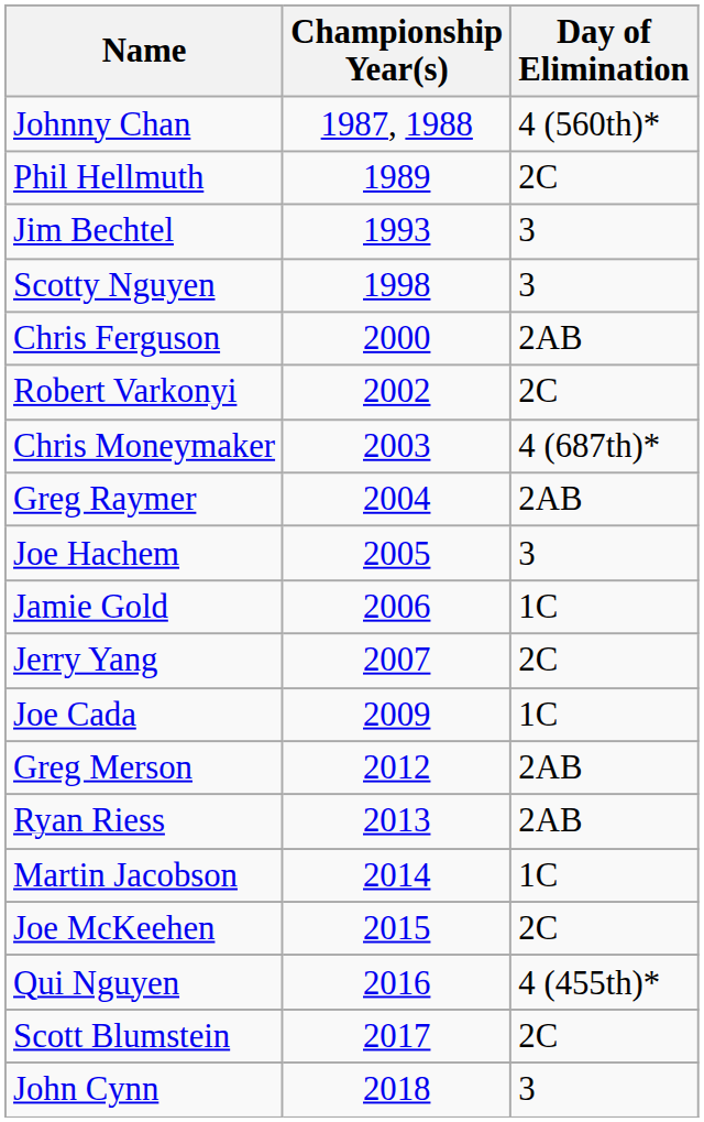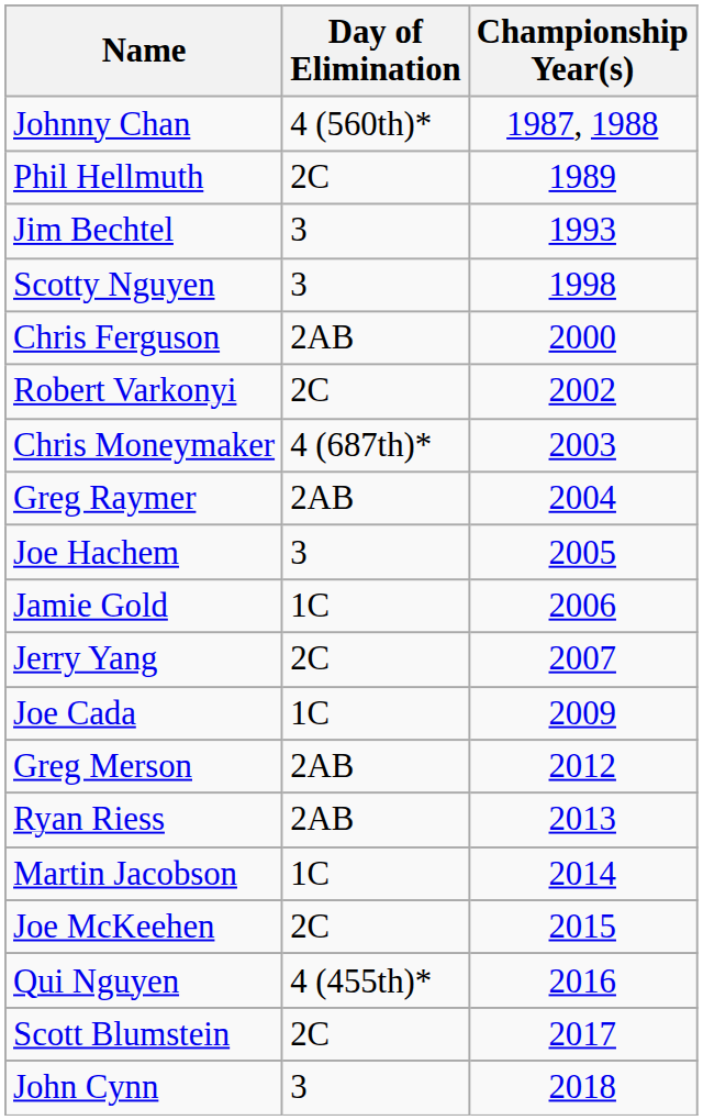columns swapped: Championship Year(s) <-> Day of Elimination
